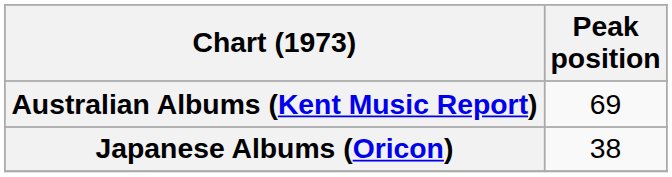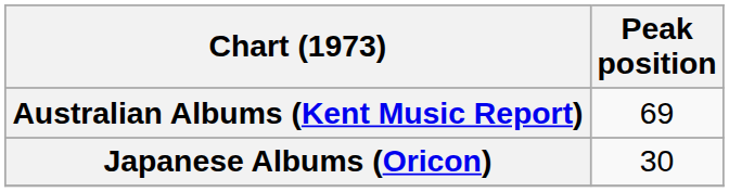Japanese Albums (Oricon) | Peak position: 38 -> 30
